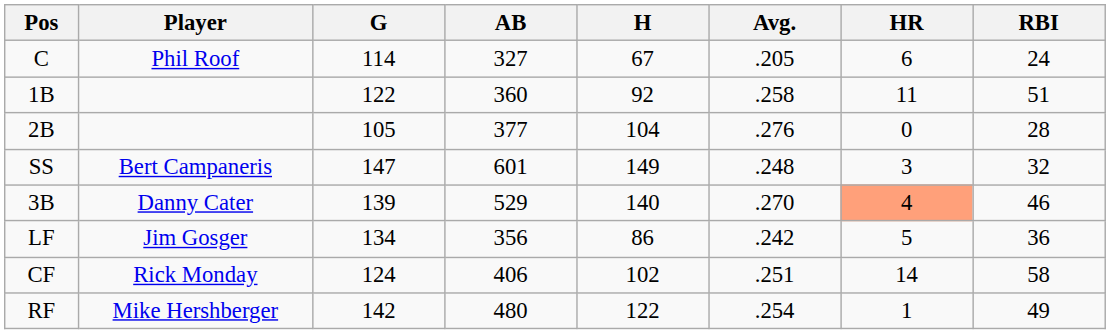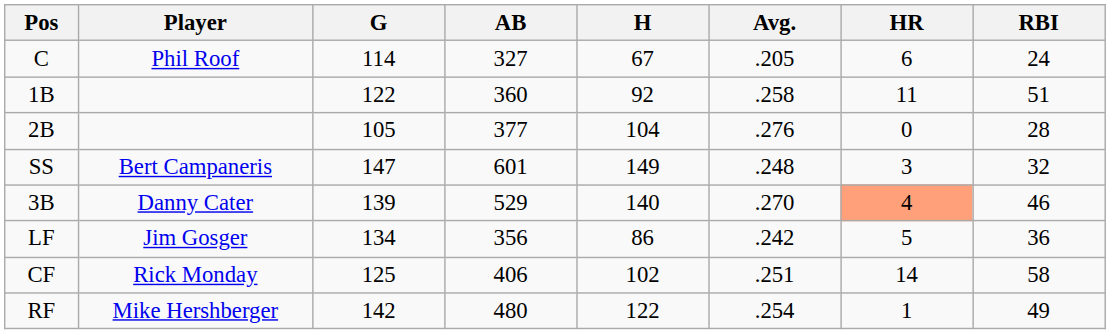CF | G: 124 -> 125
